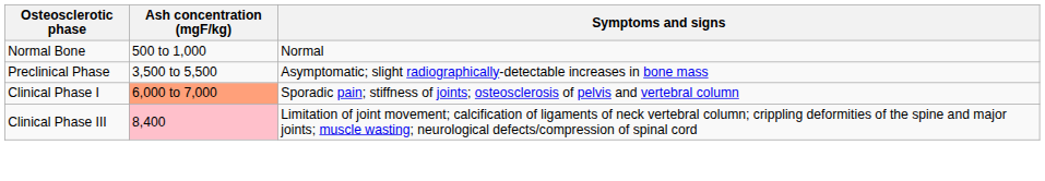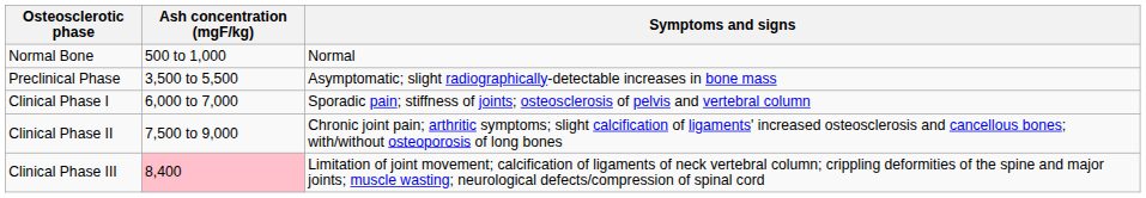Clinical Phase I | Ash concentration (mgF/kg): lightsalmon background -> no background
+ row: Clinical Phase II | 7,500 to 9,000 | Chronic joint pain; arthritic symptoms; slight calcification of ligaments' increased osteosclerosis and cancellous bones; with/without osteoporosis of long bones
